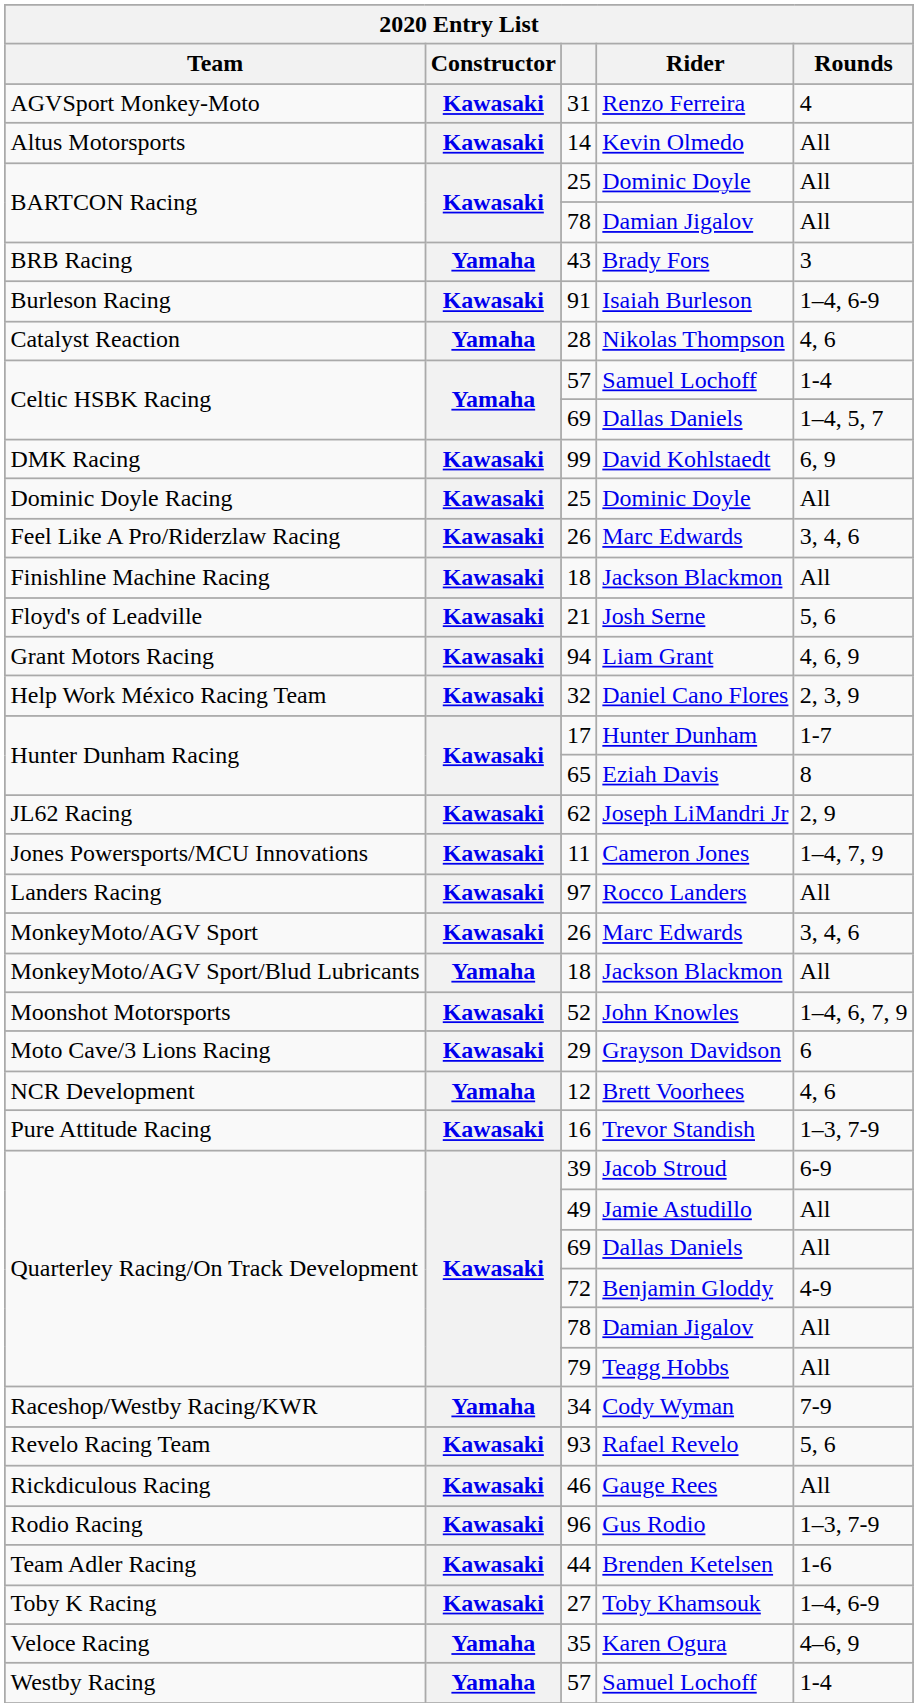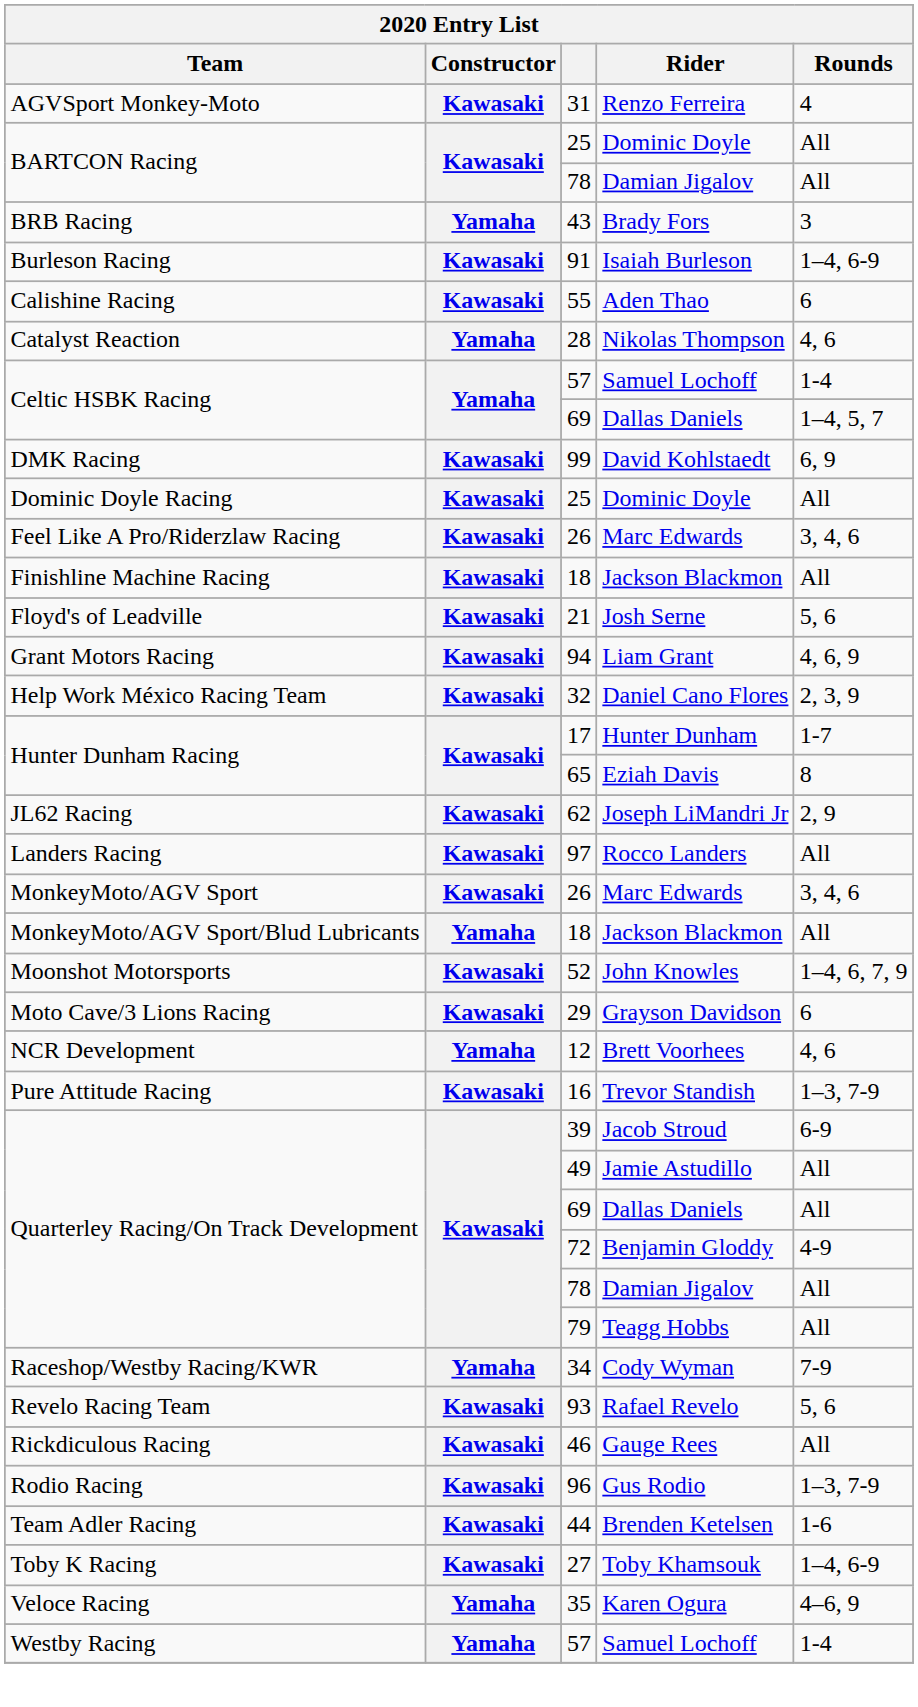- row: Altus Motorsports | Kawasaki | 14 | Kevin Olmedo | All
+ row: Calishine Racing | Kawasaki | 55 | Aden Thao | 6
- row: Jones Powersports/MCU Innovations | Kawasaki | 11 | Cameron Jones | 1–4, 7, 9
